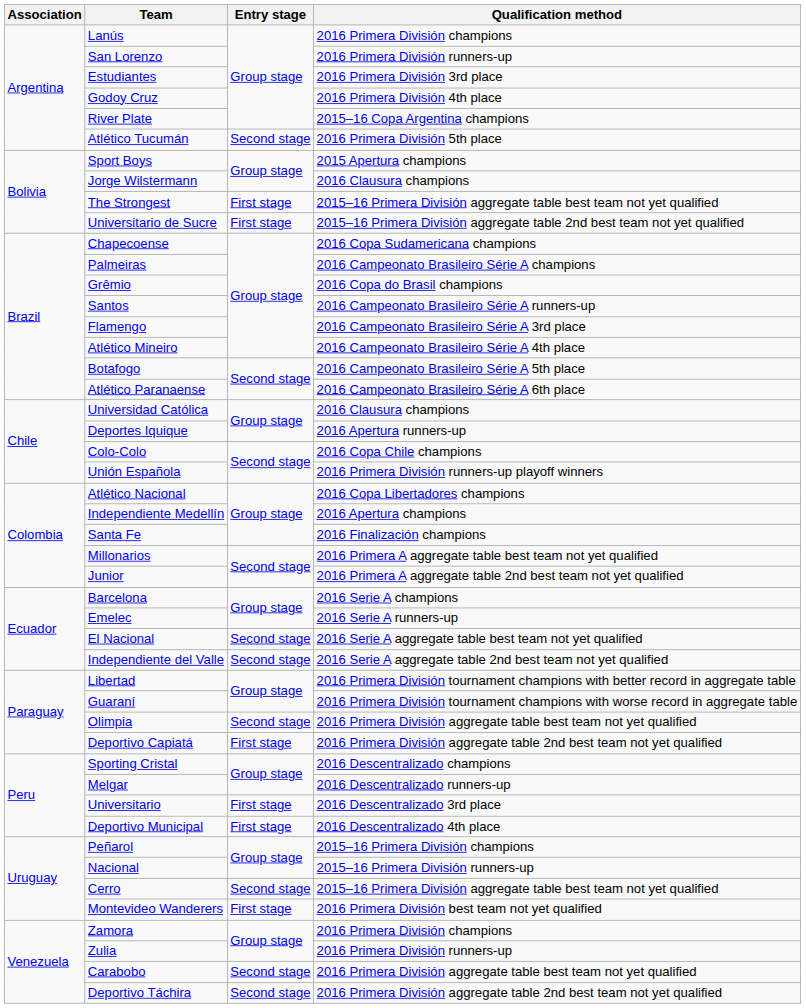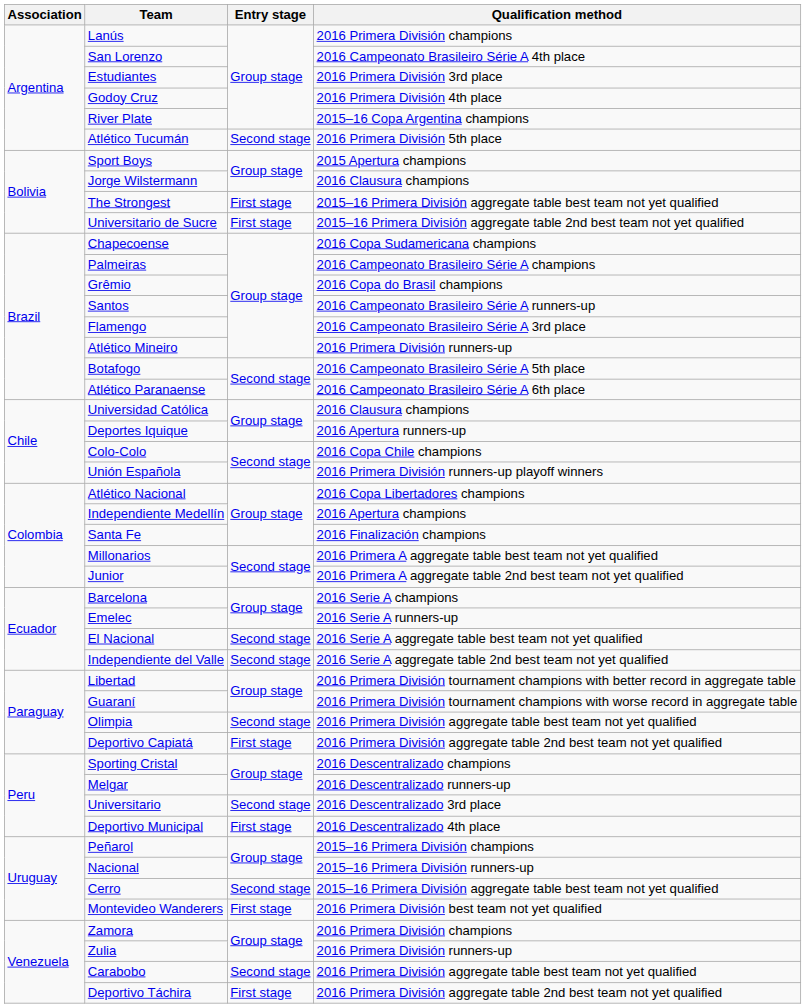San Lorenzo | Qualification method: 2016 Primera División runners-up -> 2016 Campeonato Brasileiro Série A 4th place
Atlético Mineiro | Qualification method: 2016 Campeonato Brasileiro Série A 4th place -> 2016 Primera División runners-up
Universitario | Entry stage: First stage -> Second stage
Deportivo Táchira | Entry stage: Second stage -> First stage
